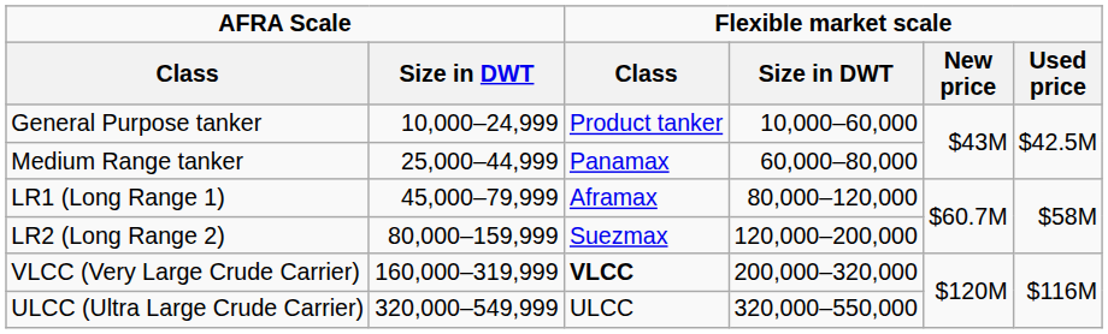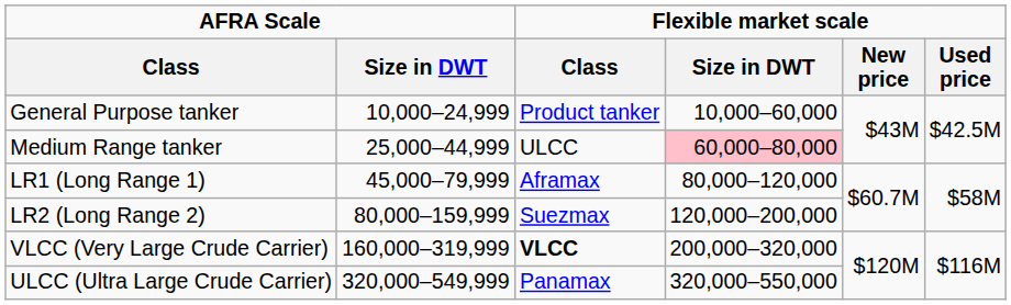Medium Range tanker | Flexible market scale / Class: Panamax -> ULCC
Medium Range tanker | Flexible market scale / Size in DWT: no background -> pink background
ULCC (Ultra Large Crude Carrier) | Flexible market scale / Class: ULCC -> Panamax
